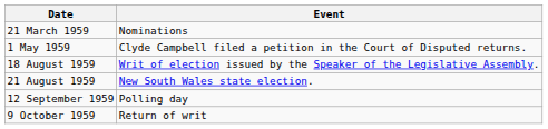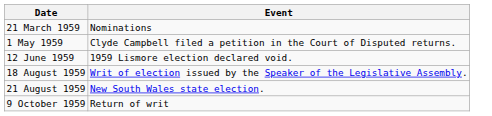+ row: 12 June 1959 | 1959 Lismore election declared void.
- row: 12 September 1959 | Polling day
